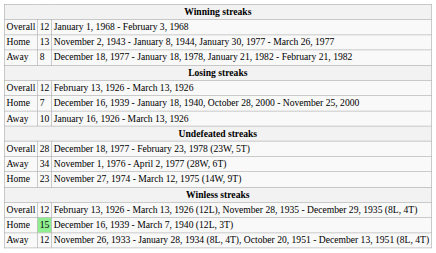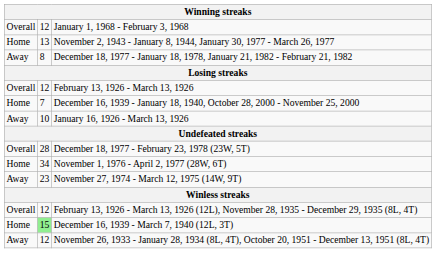November 1, 1976 - April 2, 1977 (28W, 6T) | column 1: Away -> Home
November 27, 1974 - March 12, 1975 (14W, 9T) | column 1: Home -> Away
